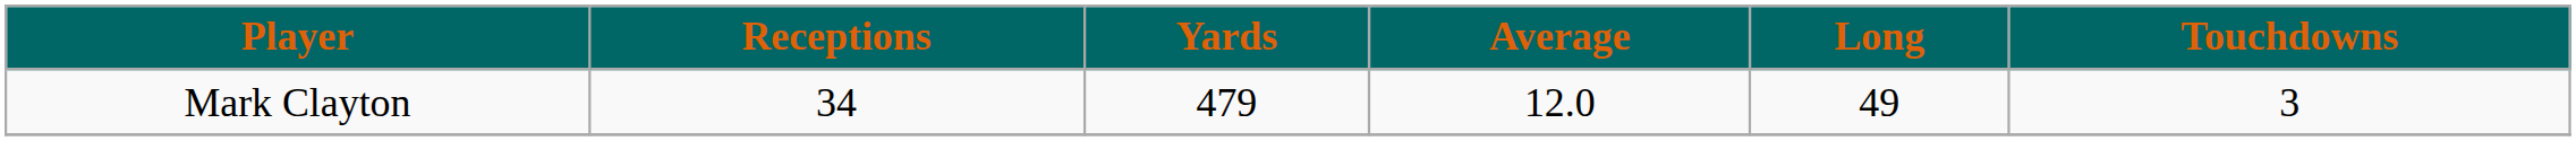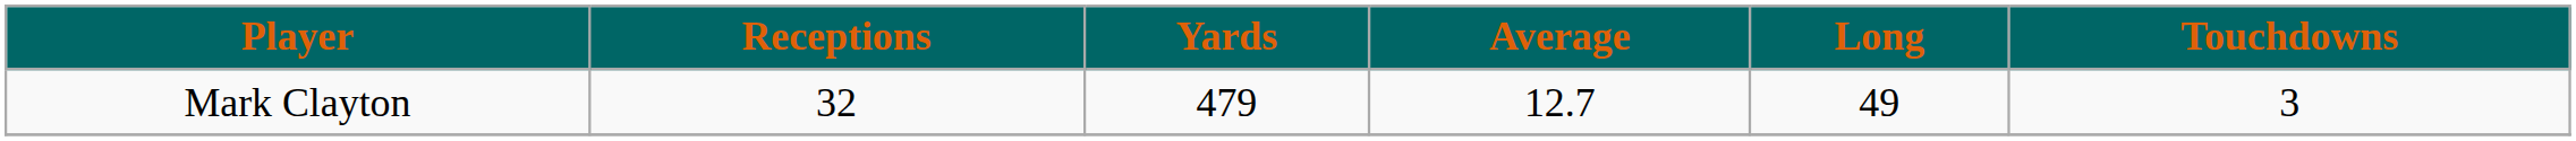Mark Clayton | Receptions: 34 -> 32
Mark Clayton | Average: 12.0 -> 12.7
